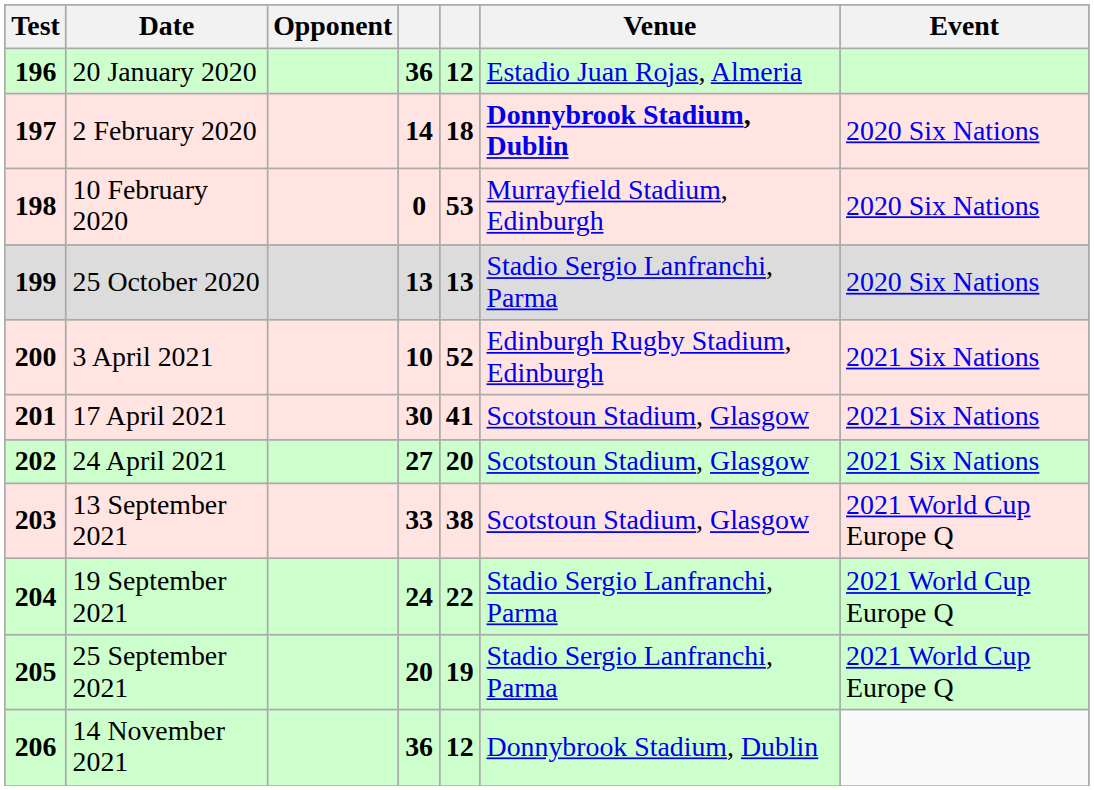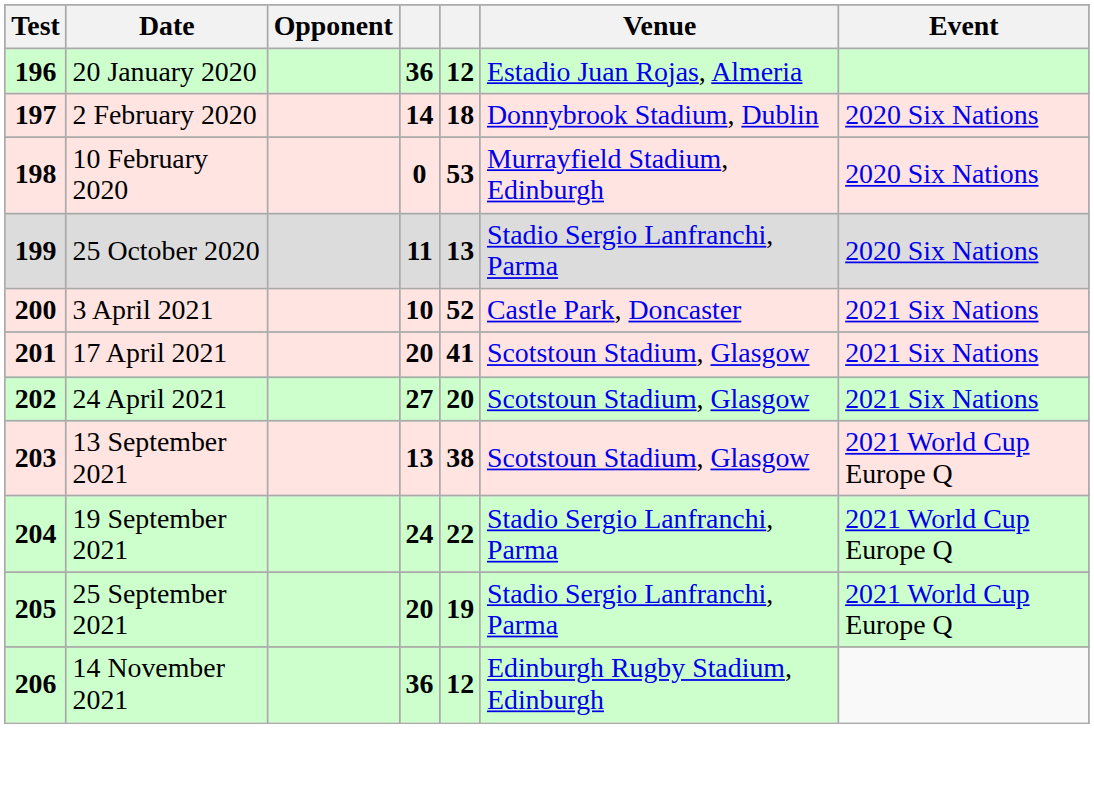2 February 2020 | Venue: bold -> normal
25 October 2020 | column 4: 13 -> 11
3 April 2021 | Venue: Edinburgh Rugby Stadium, Edinburgh -> Castle Park, Doncaster
17 April 2021 | column 4: 30 -> 20
13 September 2021 | column 4: 33 -> 13
14 November 2021 | Venue: Donnybrook Stadium, Dublin -> Edinburgh Rugby Stadium, Edinburgh
